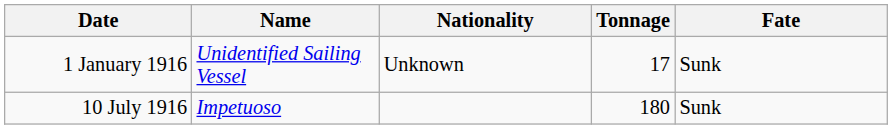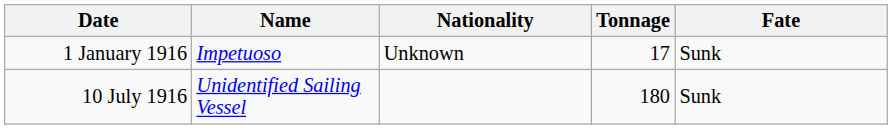1 January 1916 | Name: Unidentified Sailing Vessel -> Impetuoso
10 July 1916 | Name: Impetuoso -> Unidentified Sailing Vessel
